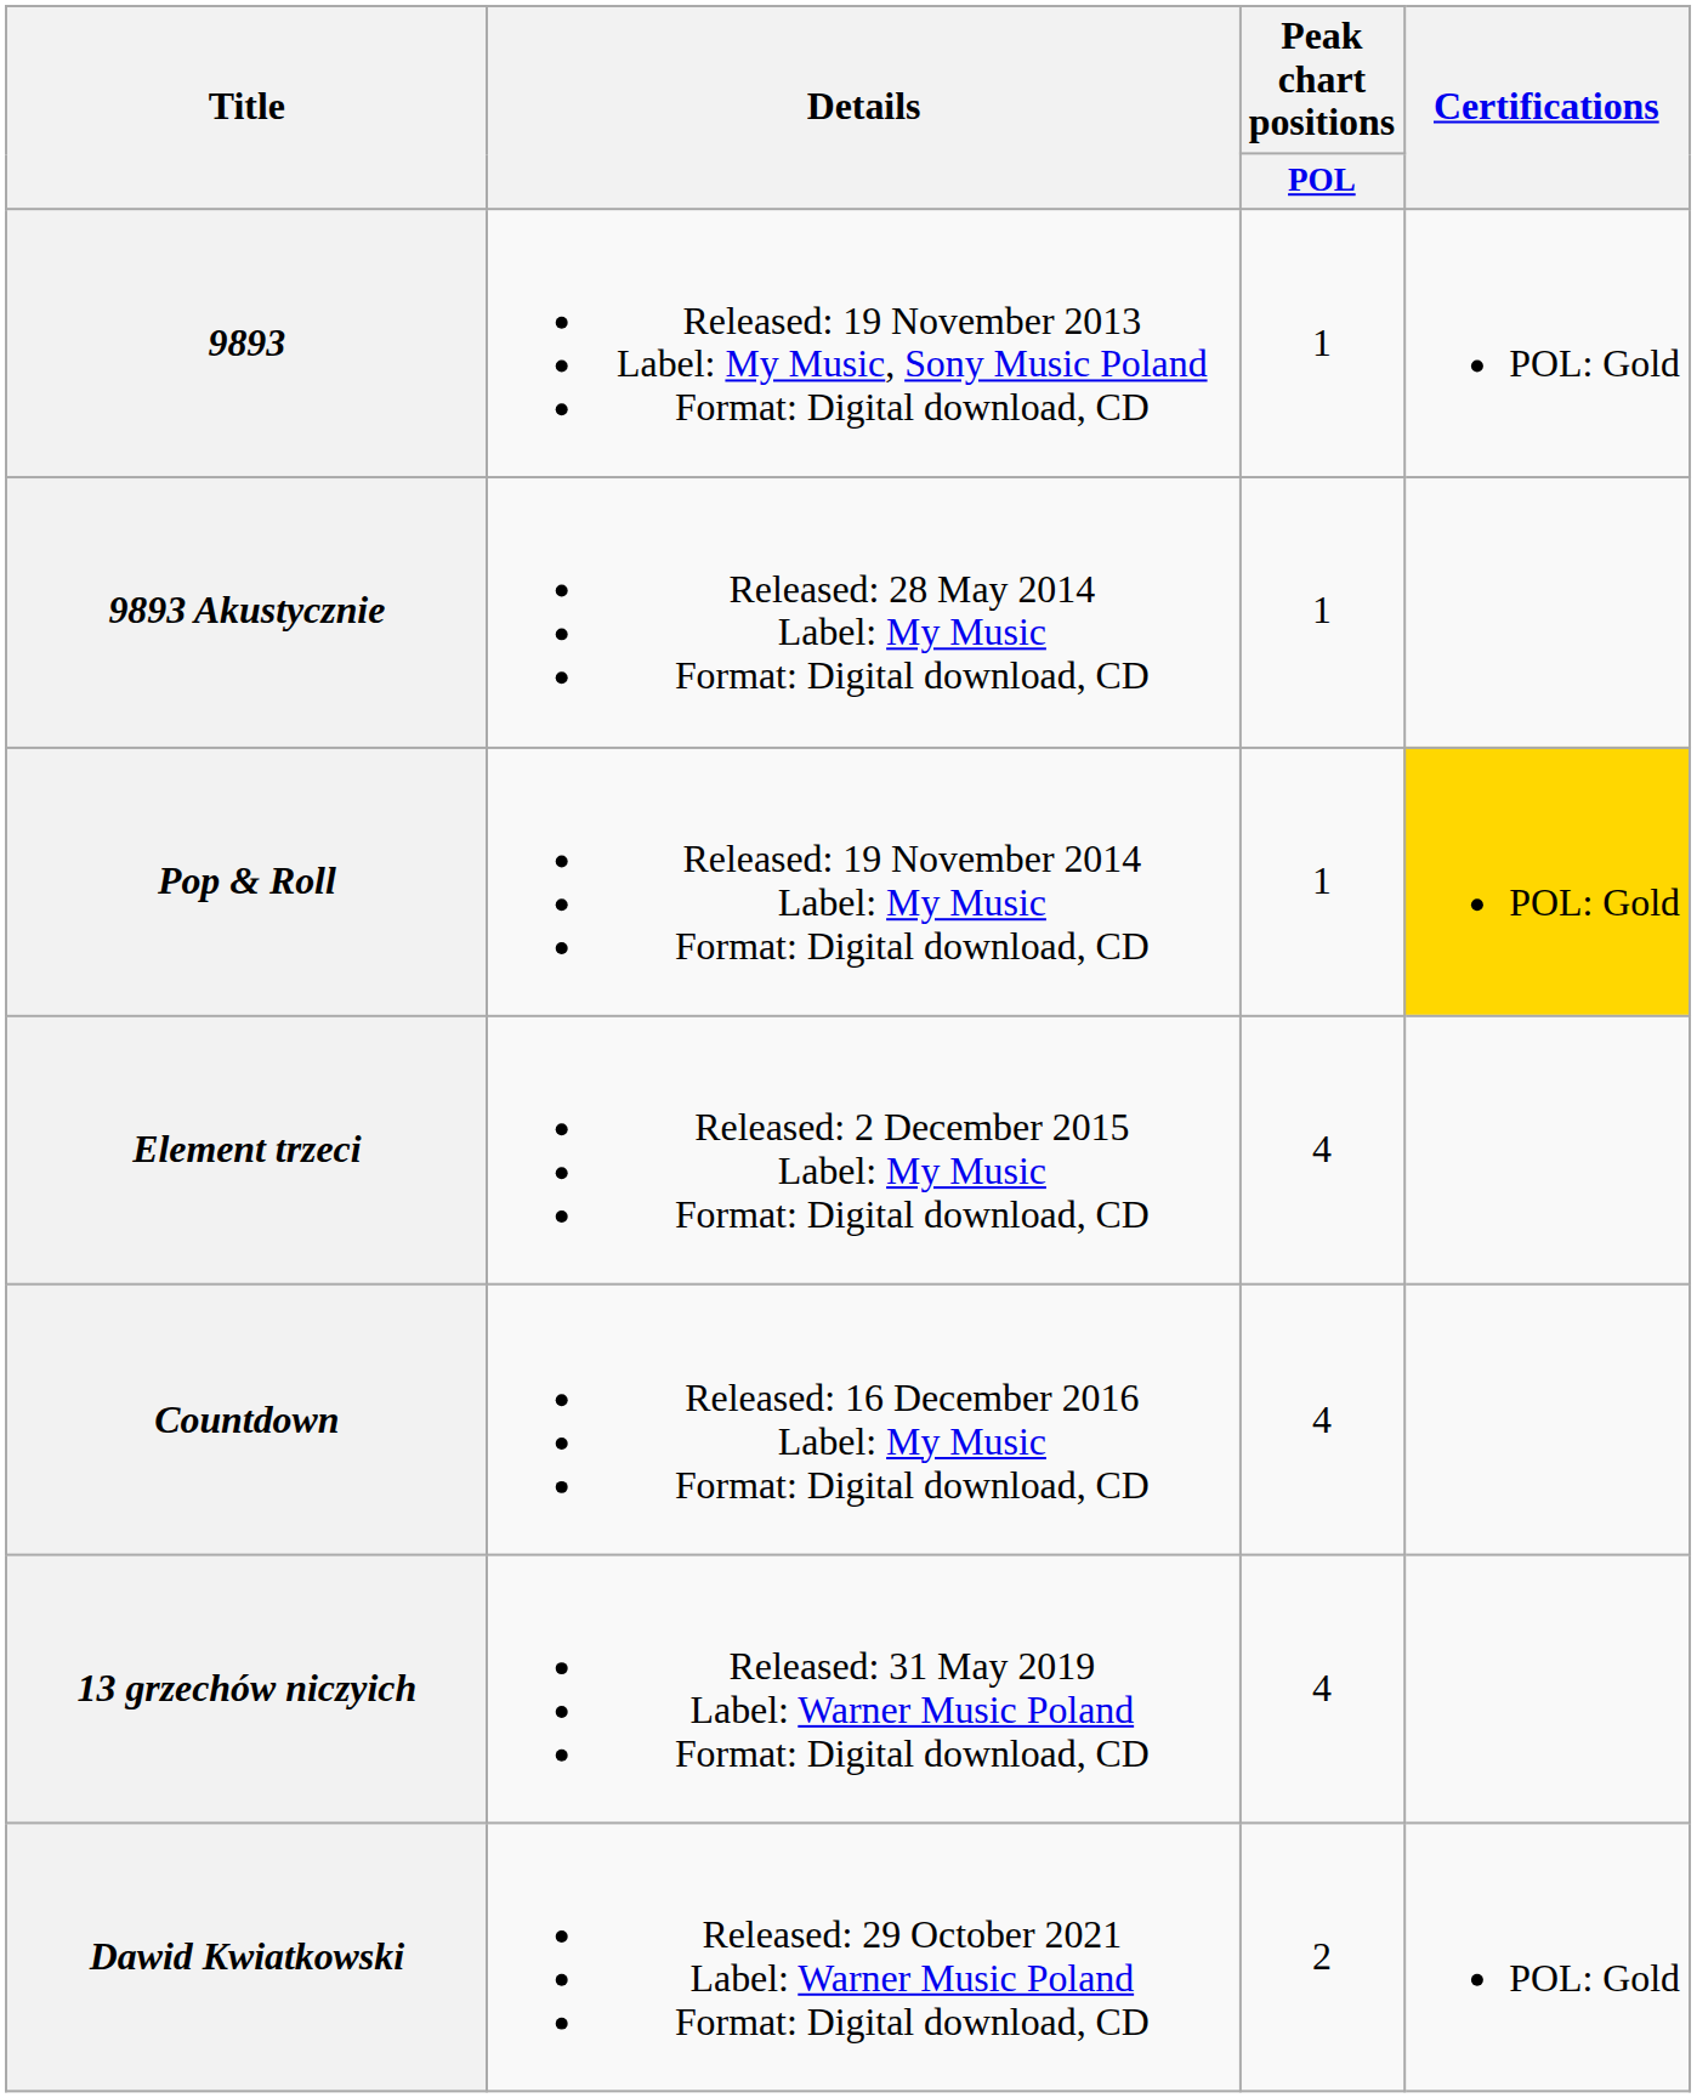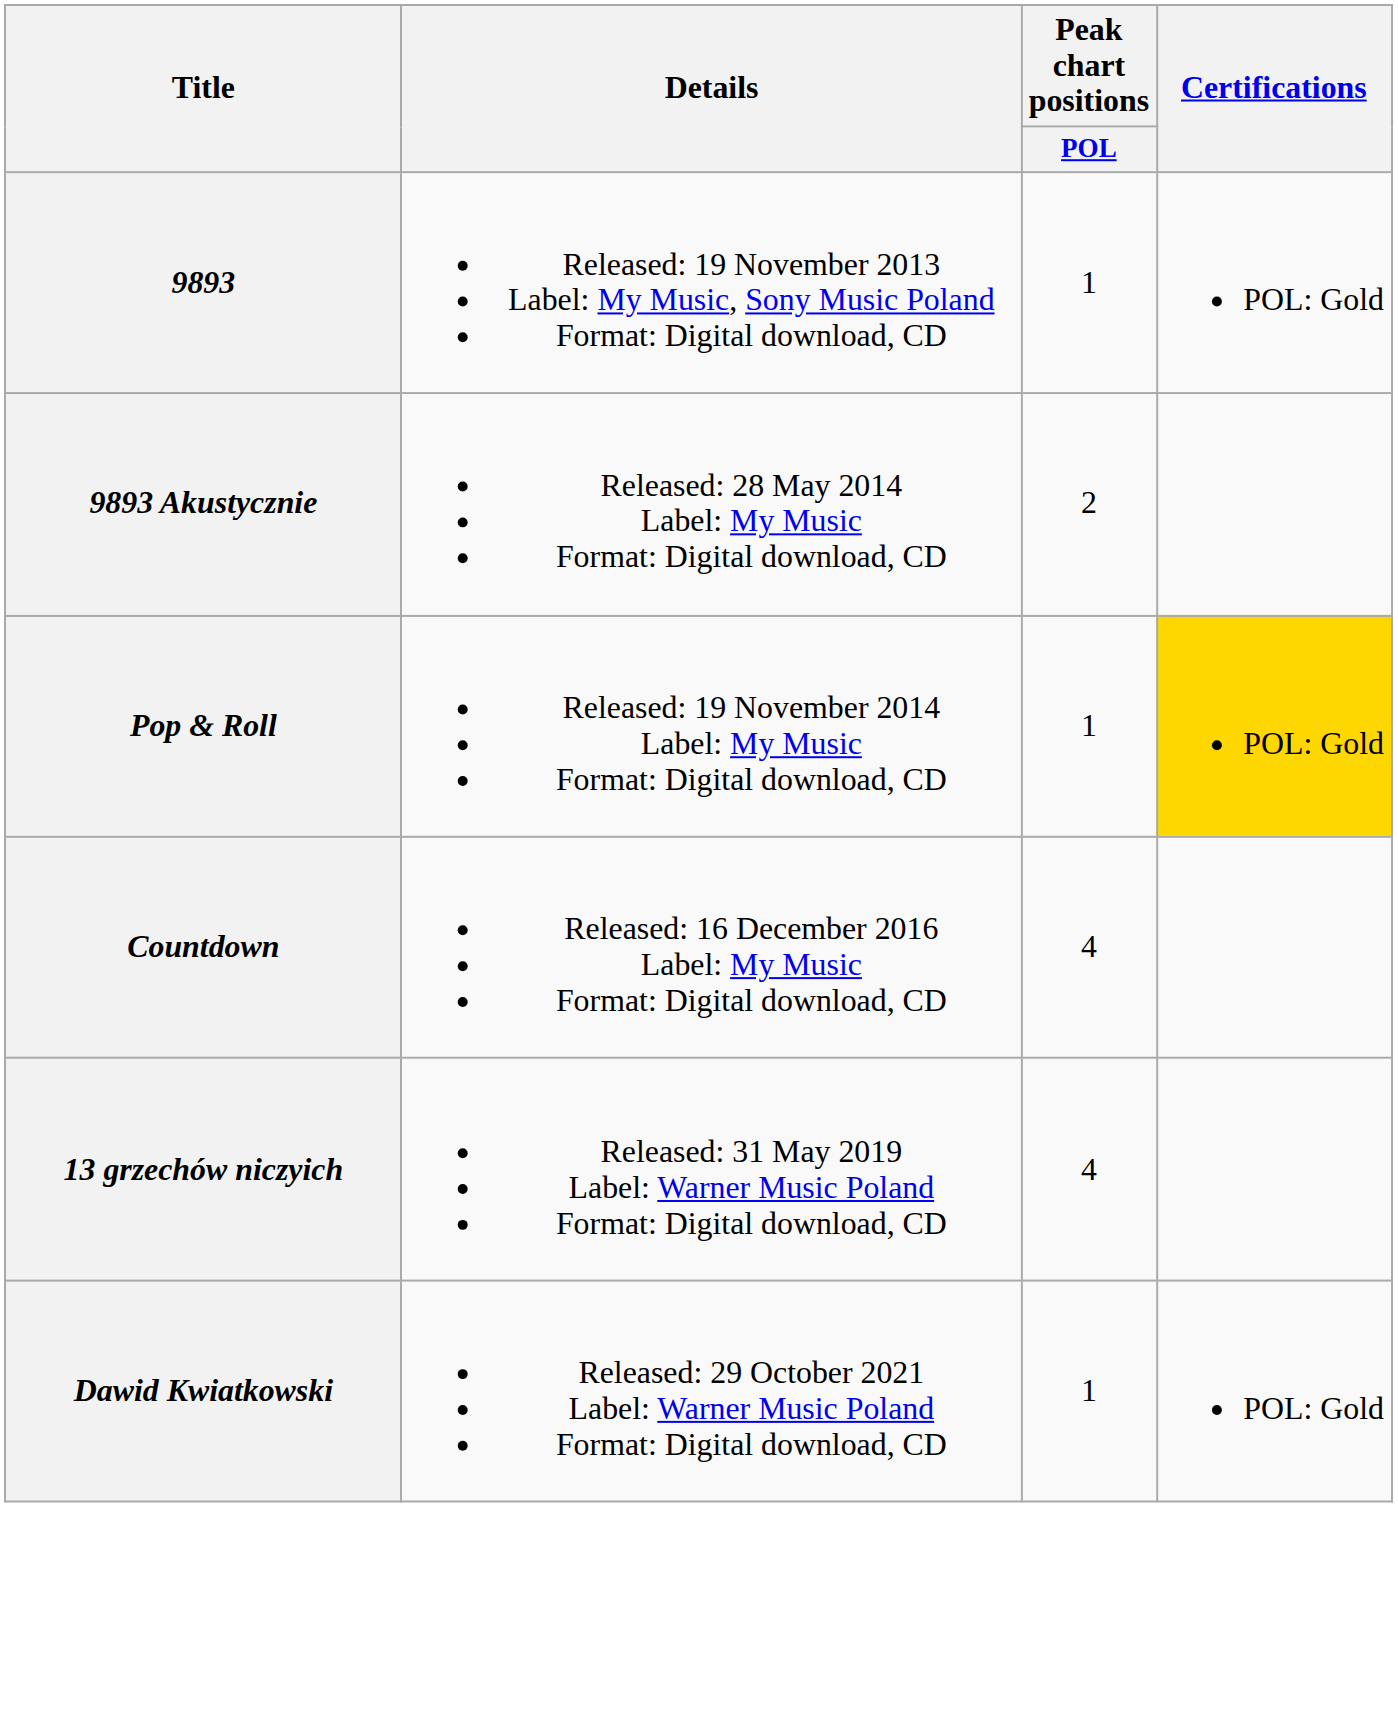9893 Akustycznie | Peak chart positions / POL: 1 -> 2
- row: Element trzeci | Released: 2 December 2015 Label: My Music Format: Digital download, CD | 4
Dawid Kwiatkowski | Peak chart positions / POL: 2 -> 1
